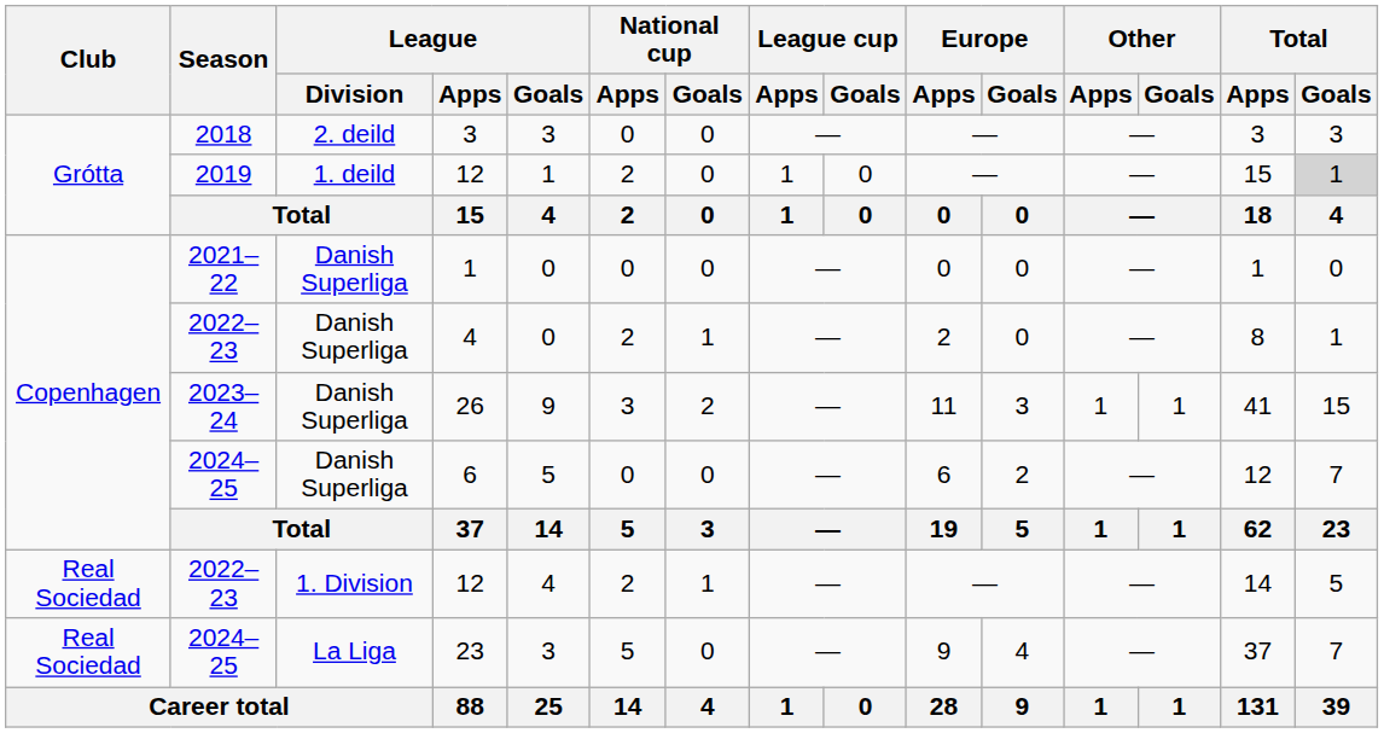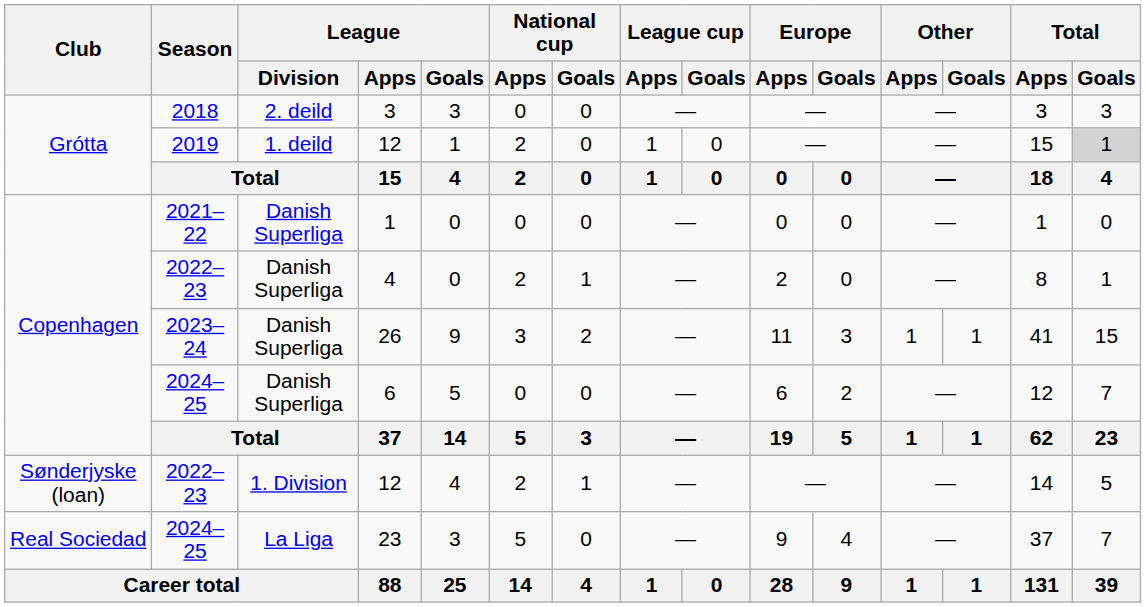2022–23 / 12 | Club: Real Sociedad -> Sønderjyske (loan)
